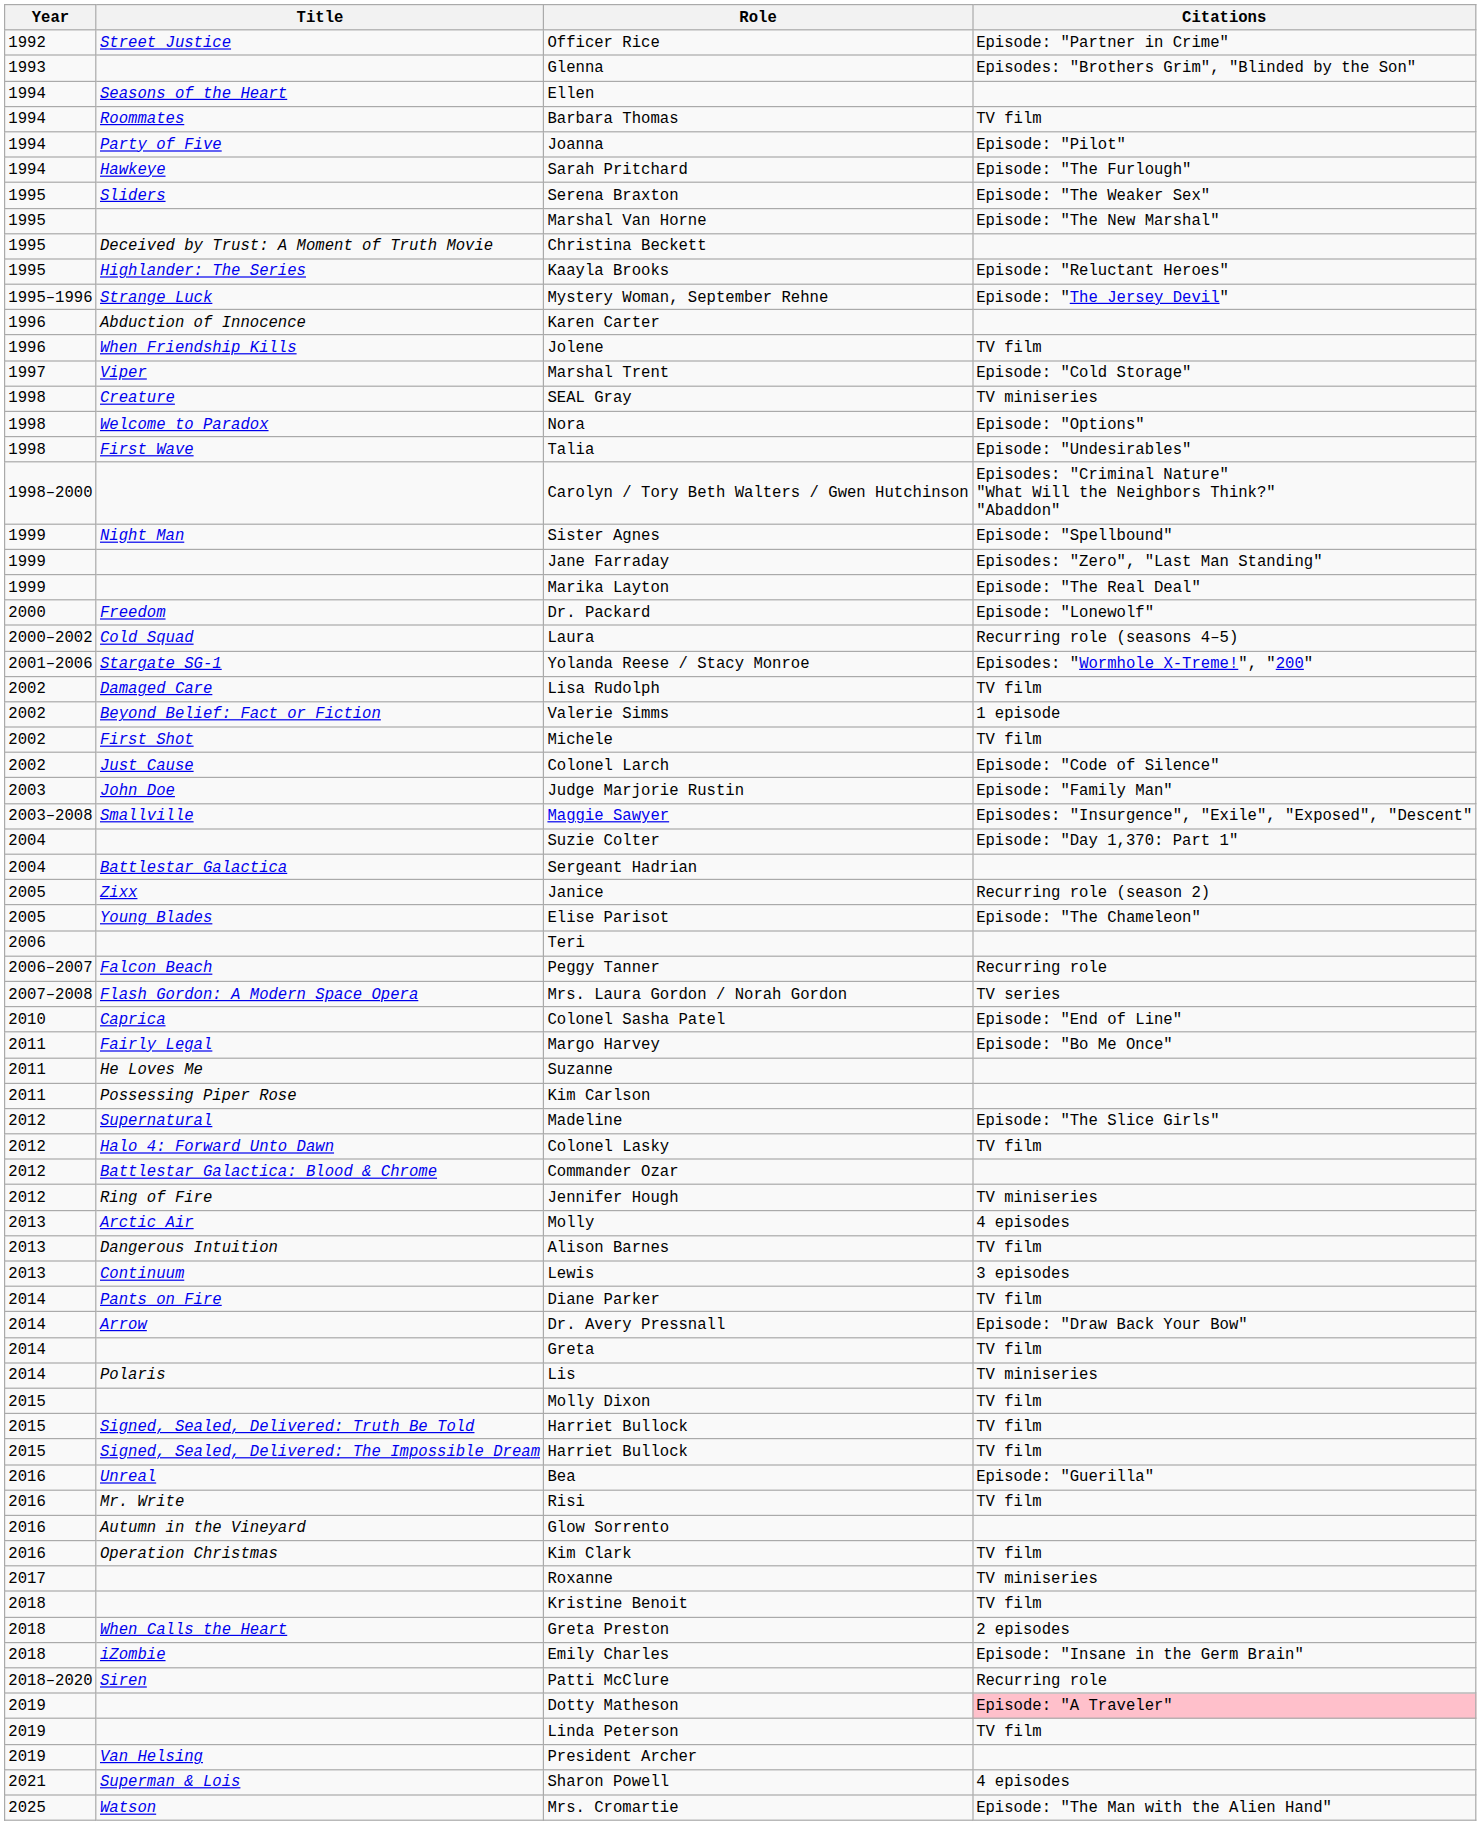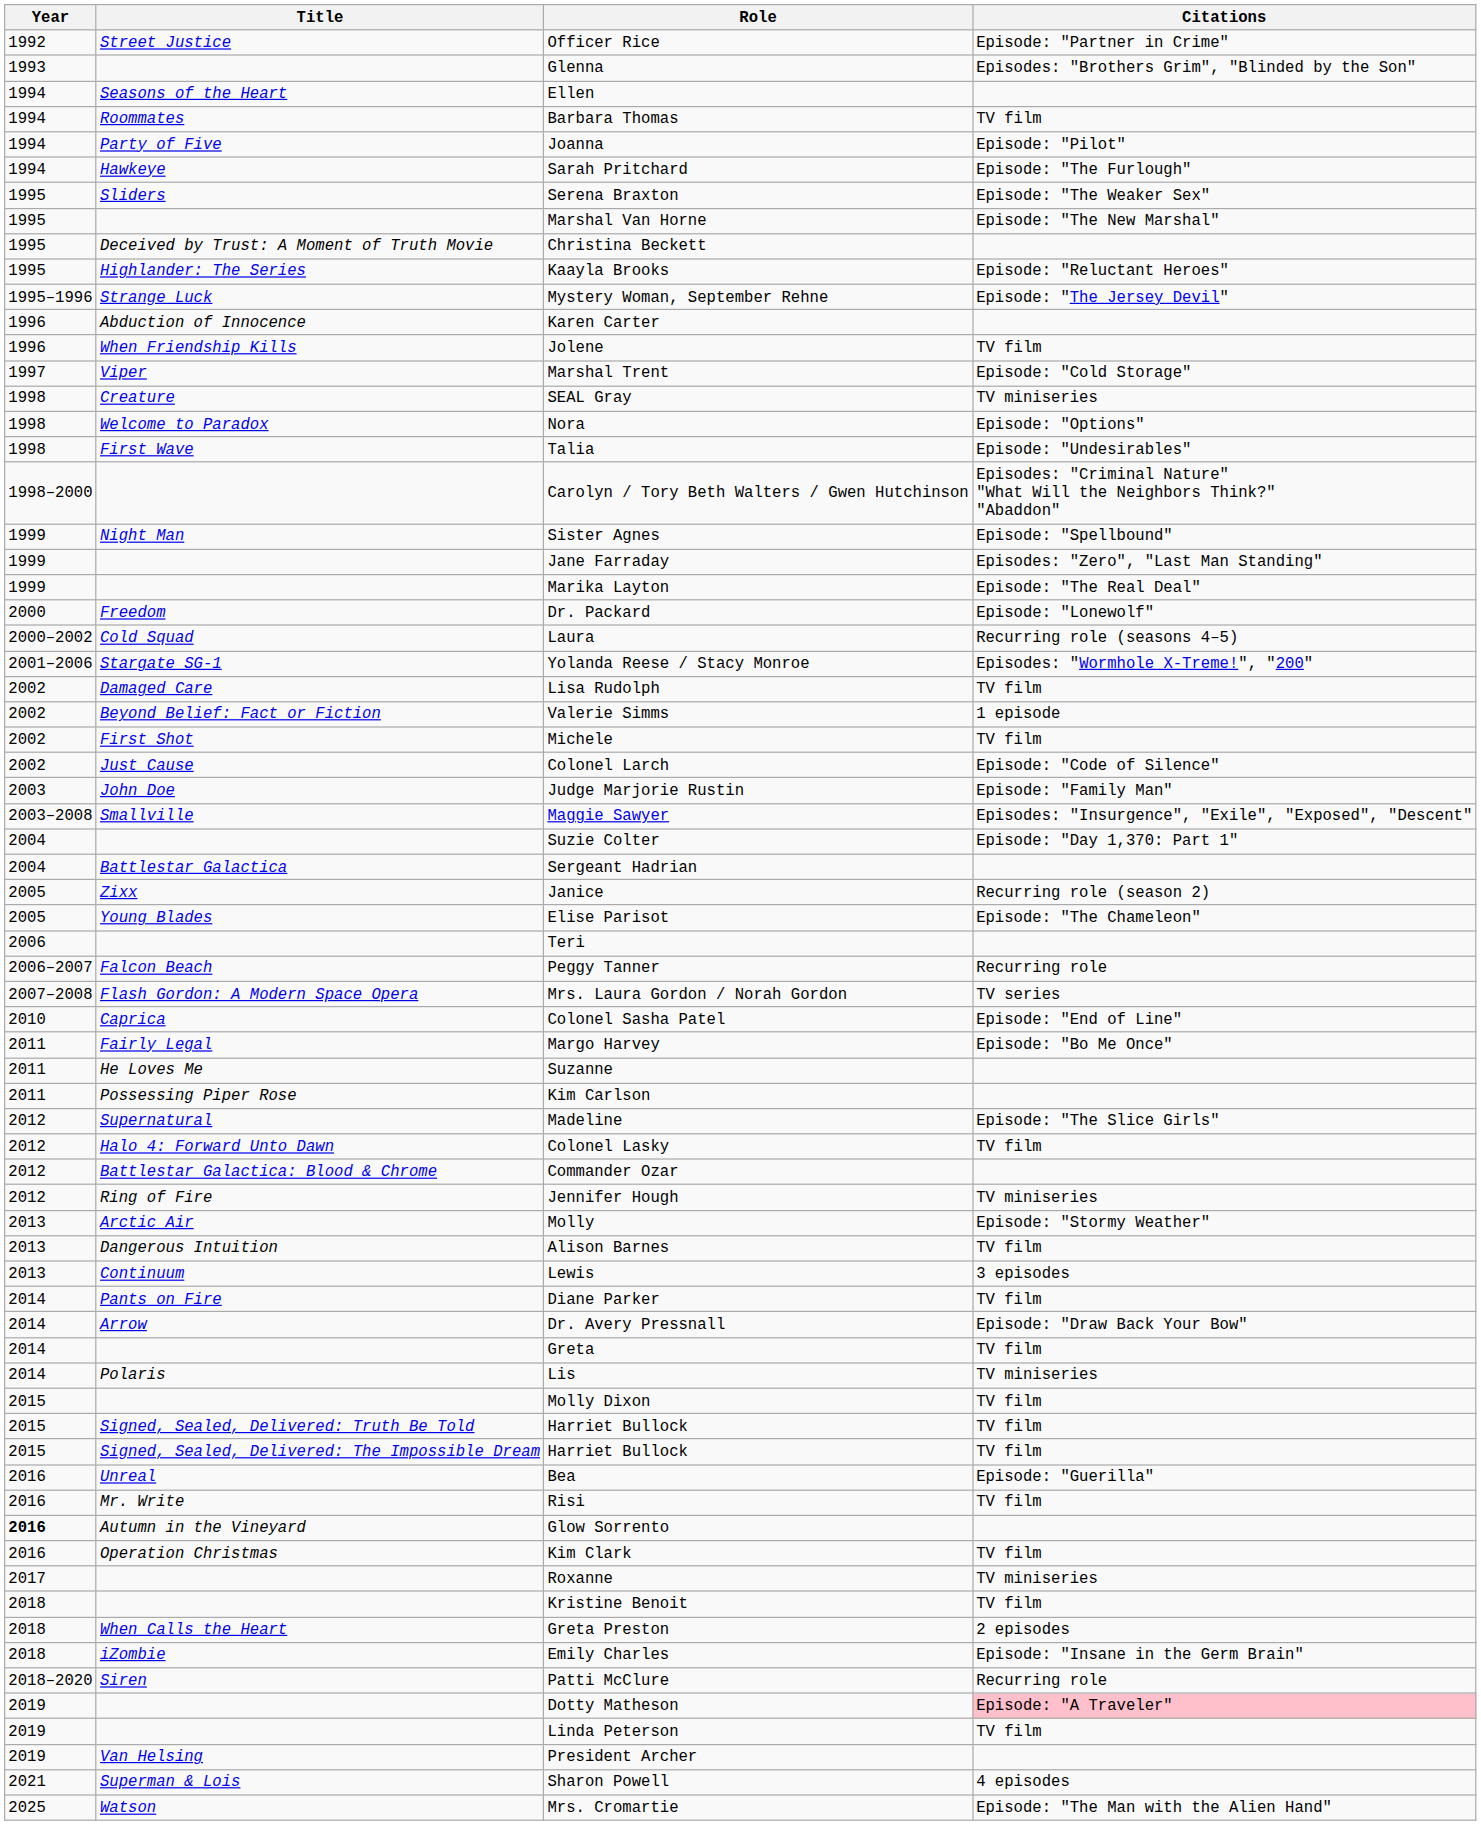Molly | Citations: 4 episodes -> Episode: "Stormy Weather"
Glow Sorrento | Year: normal -> bold
